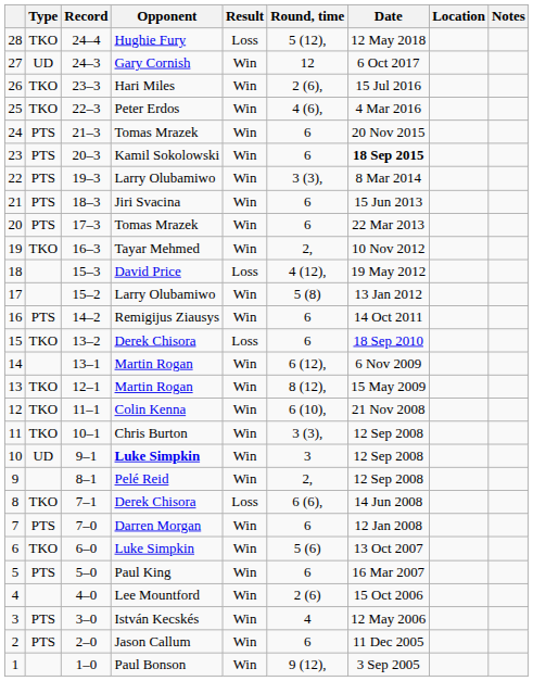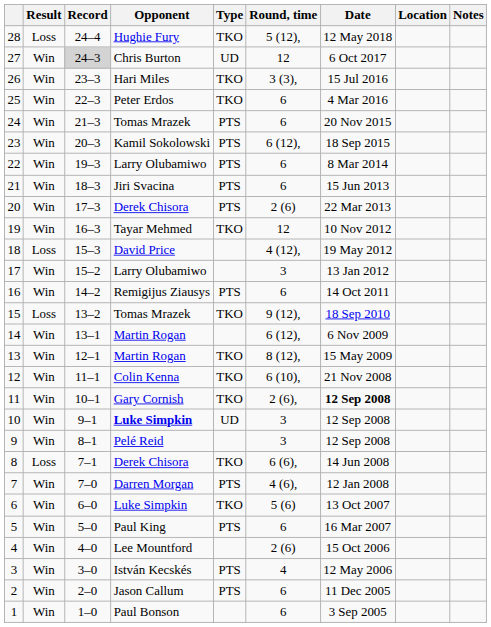columns swapped: Result <-> Type
27 | Record: no background -> lightgrey background
27 | Opponent: Gary Cornish -> Chris Burton
26 | Round, time: 2 (6), -> 3 (3),
25 | Round, time: 4 (6), -> 6
23 | Round, time: 6 -> 6 (12),
23 | Date: bold -> normal
22 | Round, time: 3 (3), -> 6
20 | Opponent: Tomas Mrazek -> Derek Chisora
20 | Round, time: 6 -> 2 (6)
19 | Round, time: 2, -> 12
17 | Round, time: 5 (8) -> 3
15 | Opponent: Derek Chisora -> Tomas Mrazek
15 | Round, time: 6 -> 9 (12),
11 | Opponent: Chris Burton -> Gary Cornish
11 | Round, time: 3 (3), -> 2 (6),
11 | Date: normal -> bold
9 | Round, time: 2, -> 3
7 | Round, time: 6 -> 4 (6),
1 | Round, time: 9 (12), -> 6
